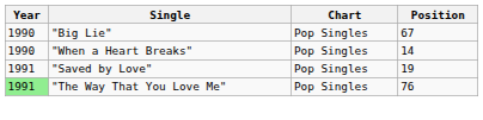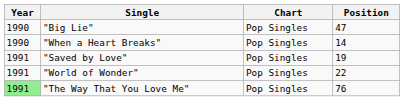"Big Lie" | Position: 67 -> 47
+ row: 1991 | "World of Wonder" | Pop Singles | 22
